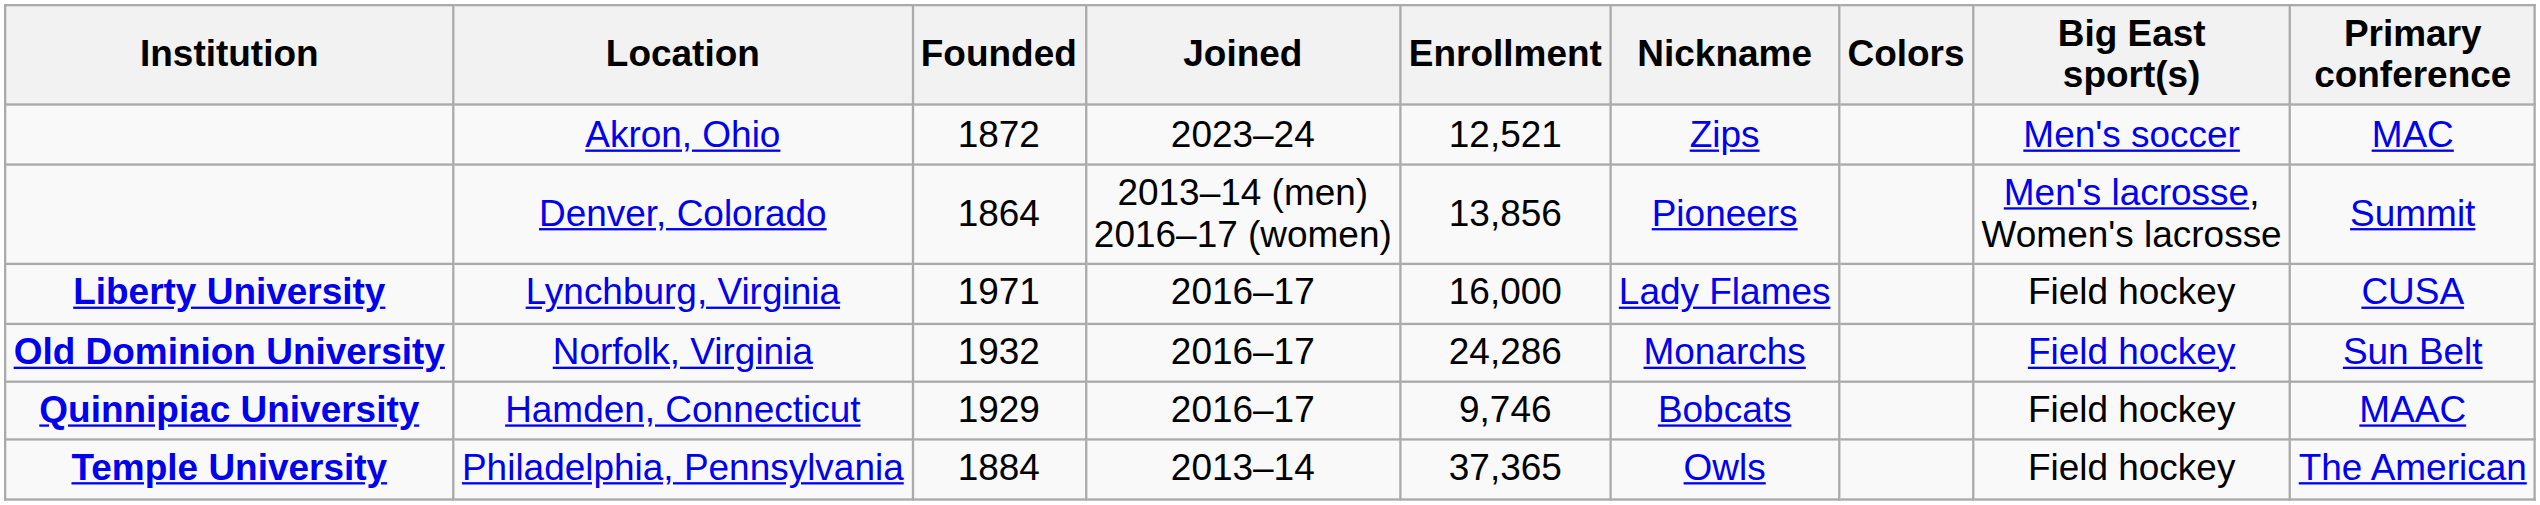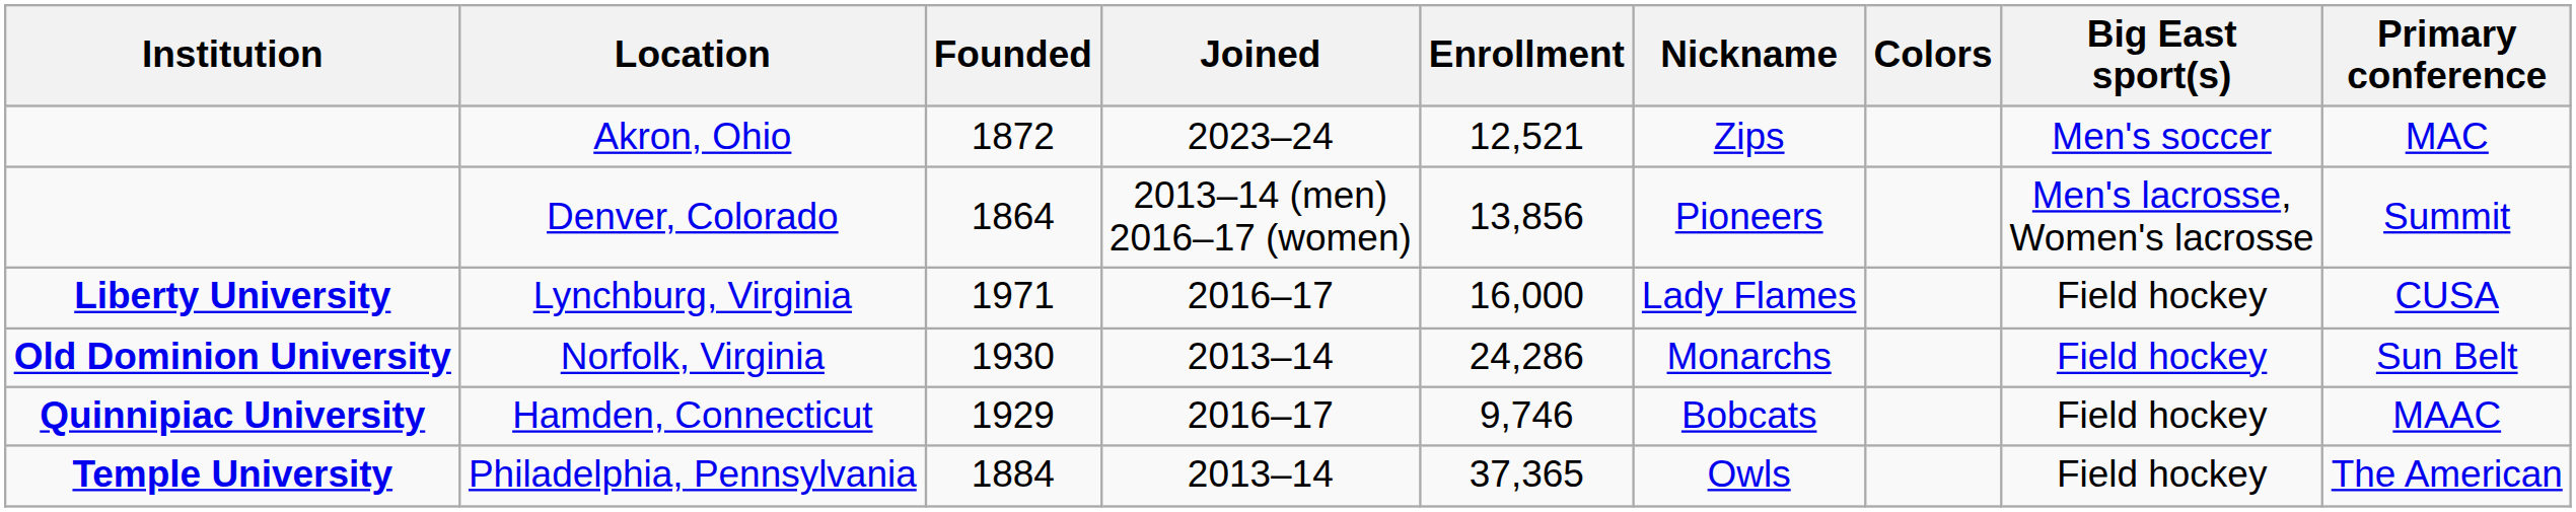Norfolk, Virginia | Founded: 1932 -> 1930
Norfolk, Virginia | Joined: 2016–17 -> 2013–14
